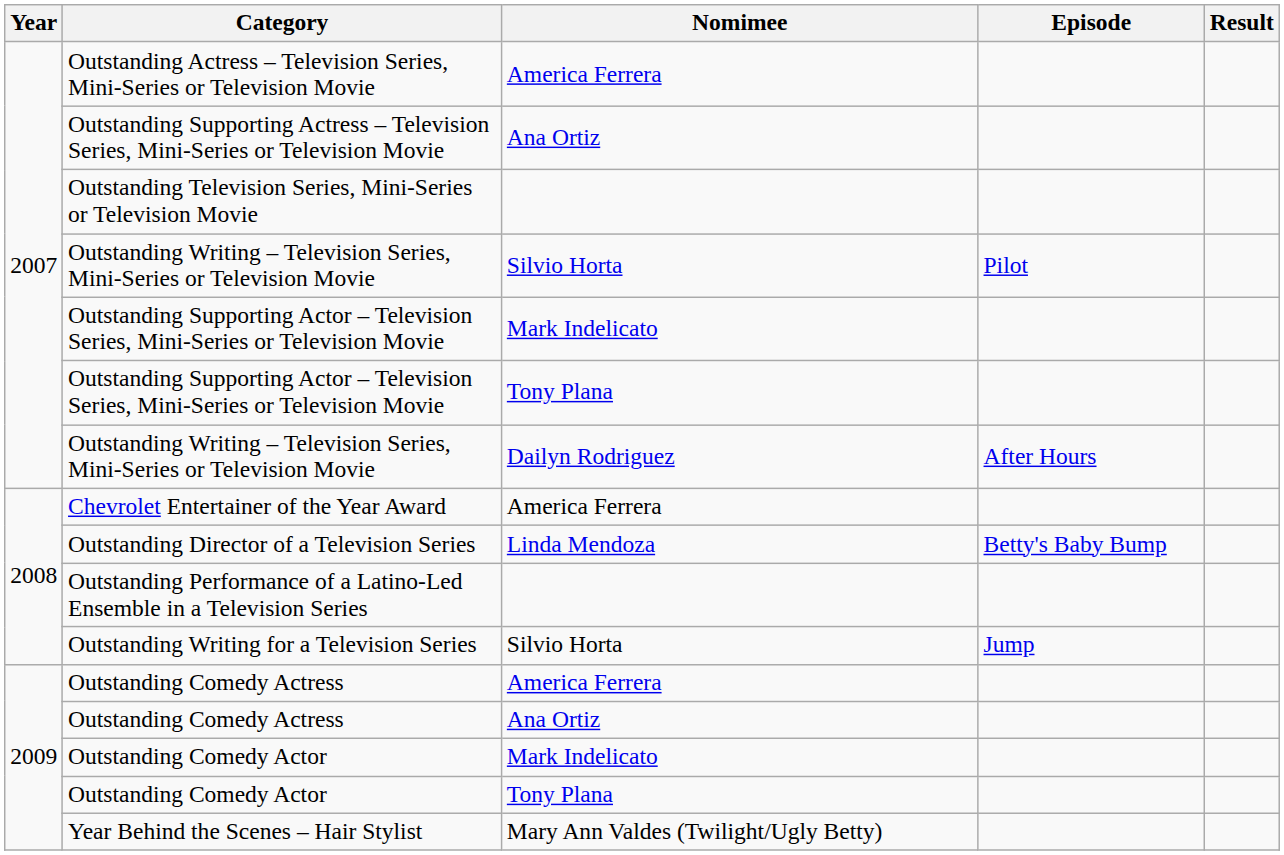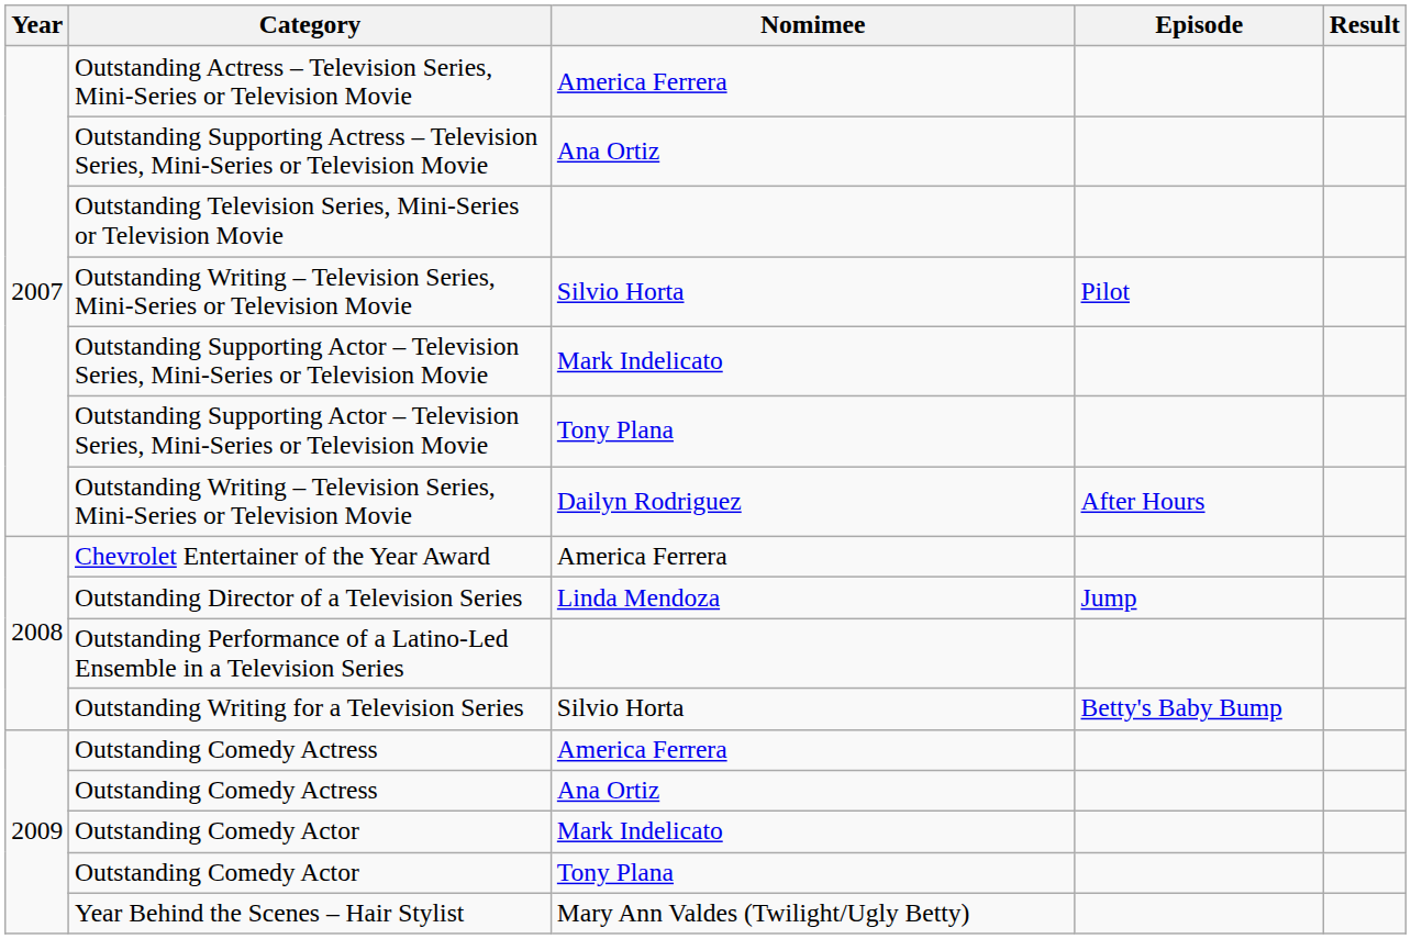Outstanding Director of a Television Series | Episode: Betty's Baby Bump -> Jump
Outstanding Writing for a Television Series | Episode: Jump -> Betty's Baby Bump
